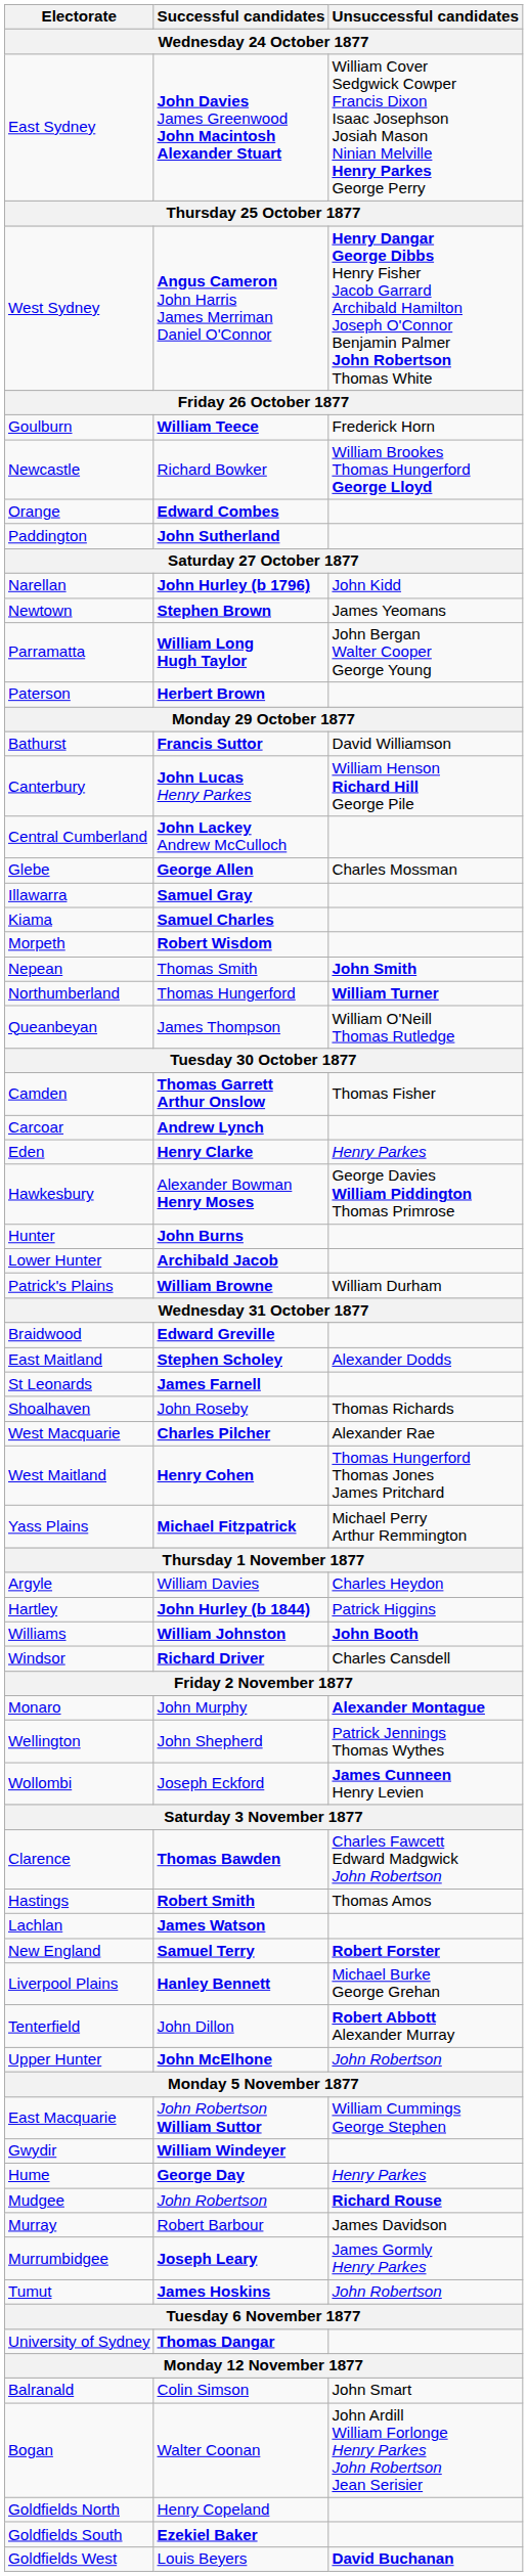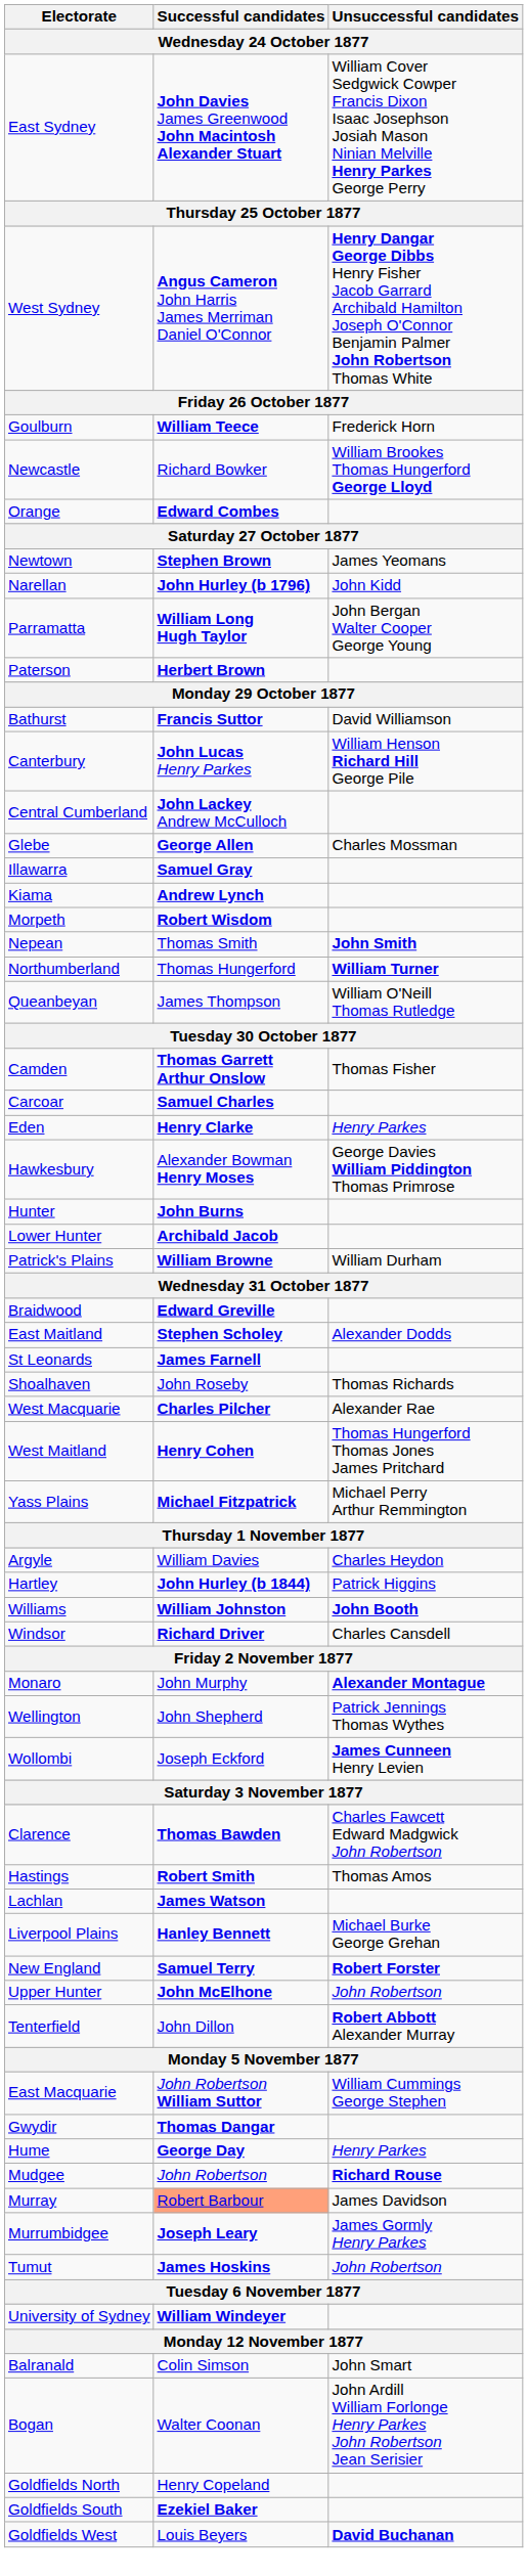- row: Paddington | John Sutherland
rows swapped: Narellan <-> Newtown
Kiama | Successful candidates: Samuel Charles -> Andrew Lynch
Carcoar | Successful candidates: Andrew Lynch -> Samuel Charles
rows swapped: Liverpool Plains <-> New England
rows swapped: Tenterfield <-> Upper Hunter
Gwydir | Successful candidates: William Windeyer -> Thomas Dangar
Murray | Successful candidates: no background -> lightsalmon background
University of Sydney | Successful candidates: Thomas Dangar -> William Windeyer
